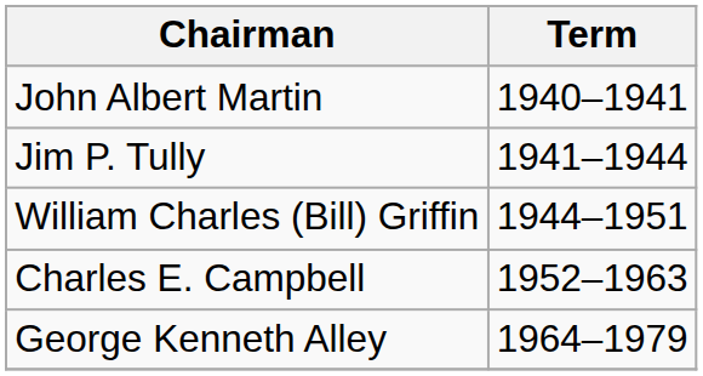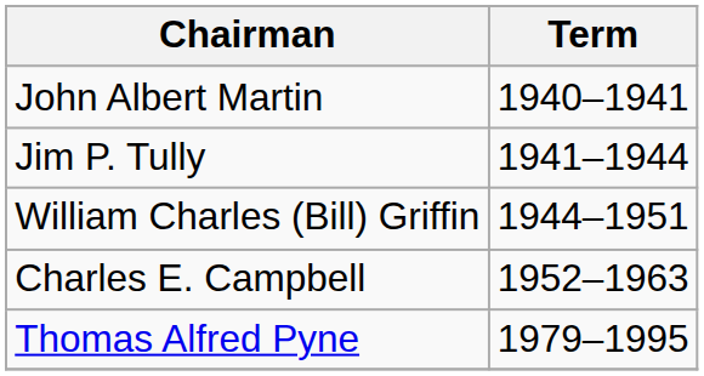- row: George Kenneth Alley | 1964–1979
+ row: Thomas Alfred Pyne | 1979–1995
